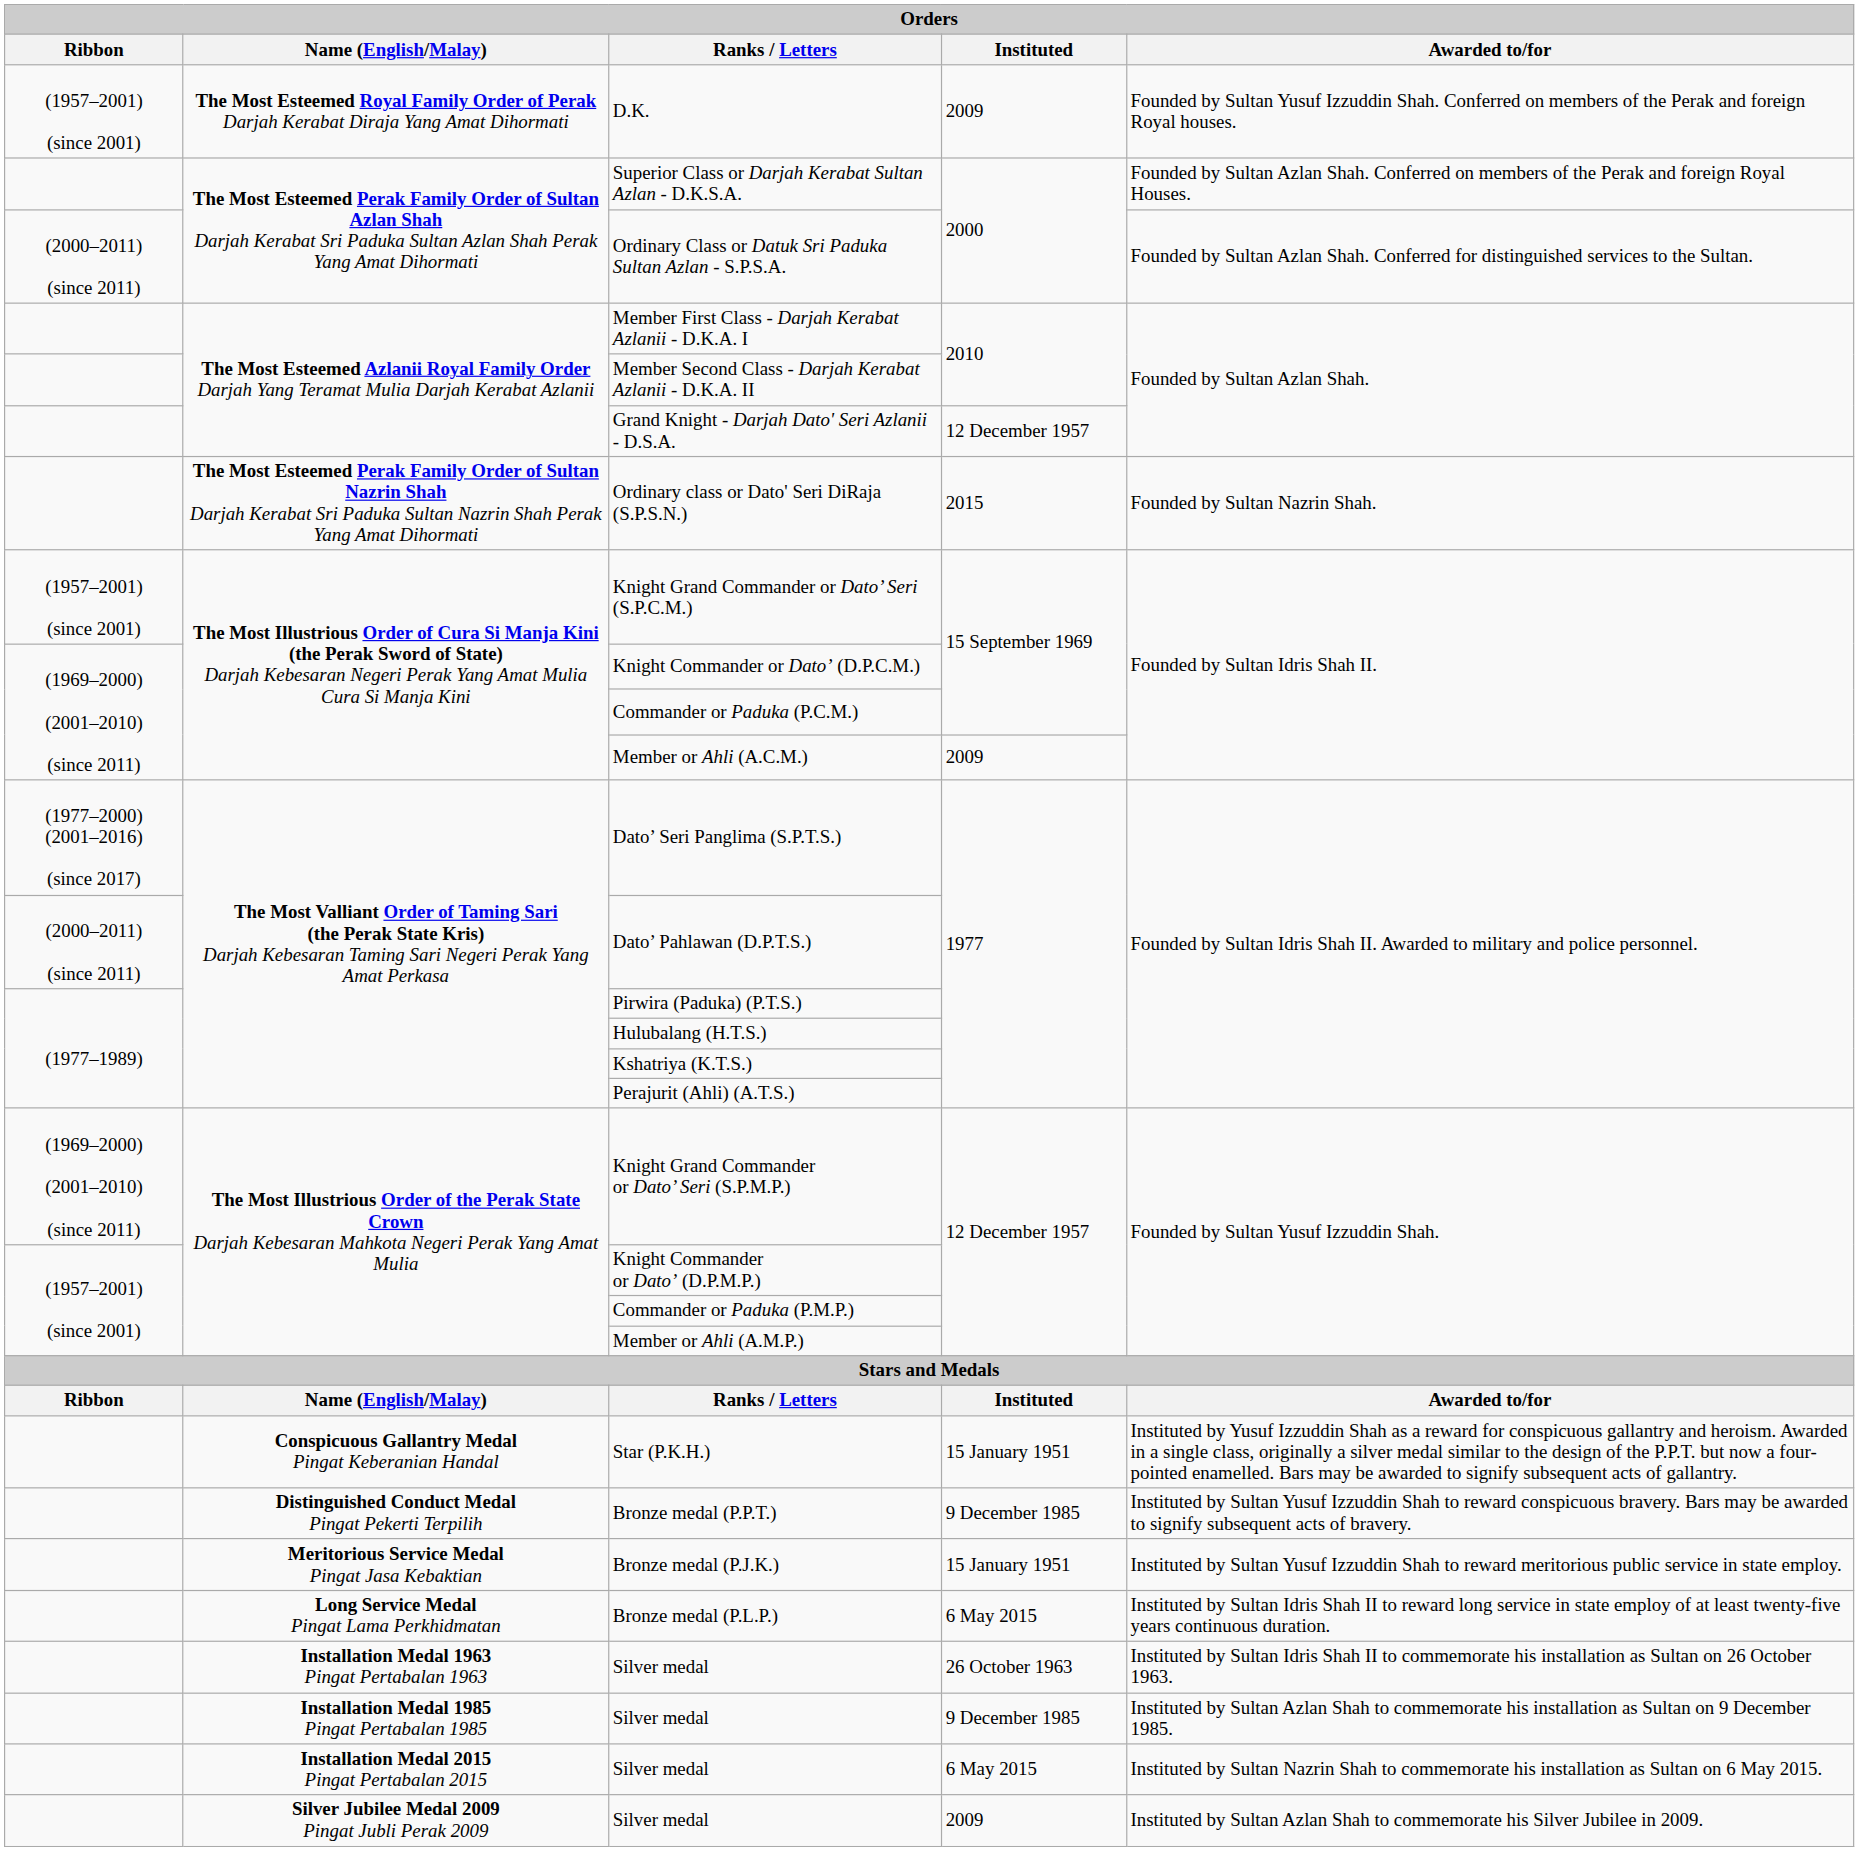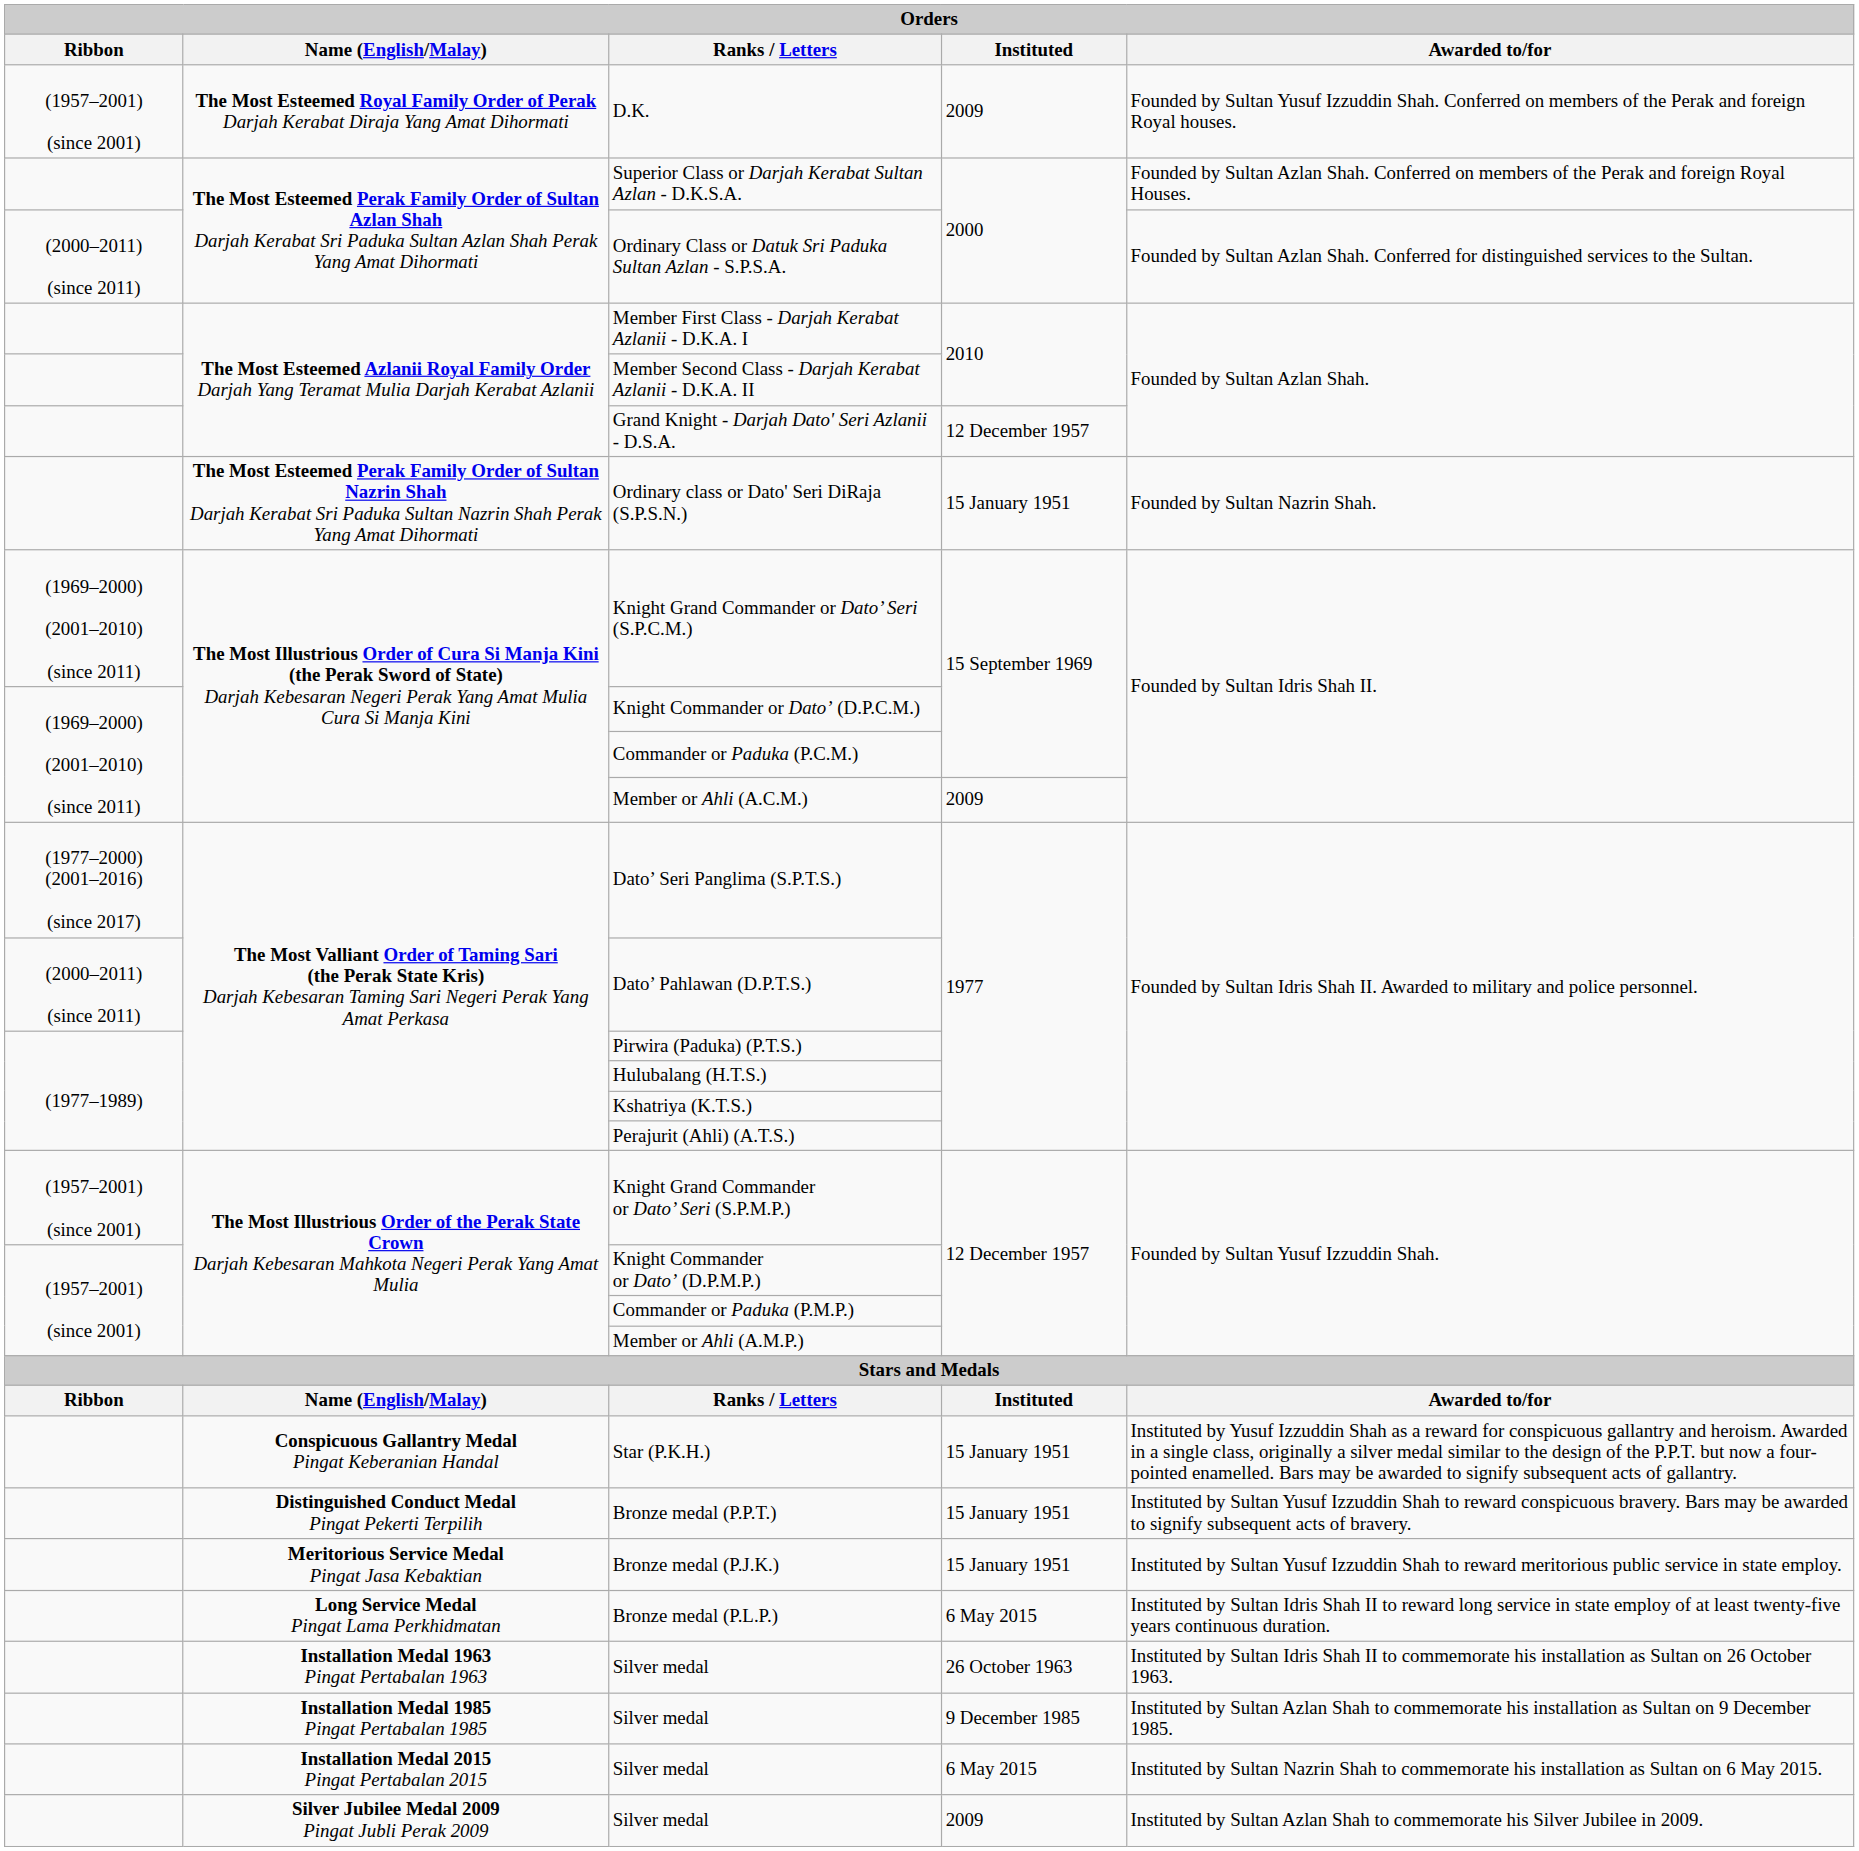Ordinary class or Dato' Seri DiRaja (S.P.S.N.) | Instituted: 2015 -> 15 January 1951
Knight Grand Commander or Dato’ Seri (S.P.C.M.) | Ribbon: (1957–2001) (since 2001) -> (1969–2000) (2001–2010) (since 2011)
Knight Grand Commander or Dato’ Seri (S.P.M.P.) | Ribbon: (1969–2000) (2001–2010) (since 2011) -> (1957–2001) (since 2001)
Bronze medal (P.P.T.) | Instituted: 9 December 1985 -> 15 January 1951
